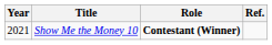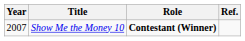Show Me the Money 10 | Year: 2021 -> 2007
